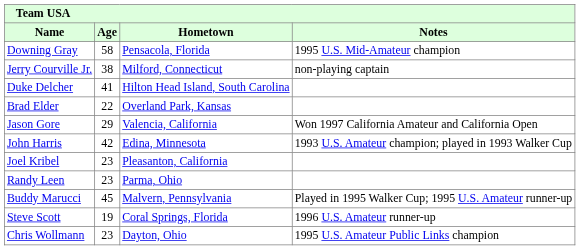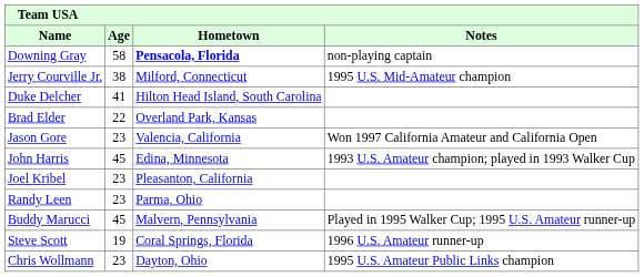Downing Gray | Hometown: normal -> bold
Downing Gray | Notes: 1995 U.S. Mid-Amateur champion -> non-playing captain
Jerry Courville Jr. | Notes: non-playing captain -> 1995 U.S. Mid-Amateur champion
Jason Gore | Age: 29 -> 23
John Harris | Age: 42 -> 45
